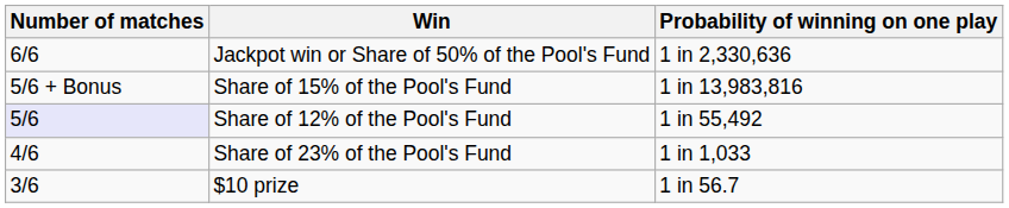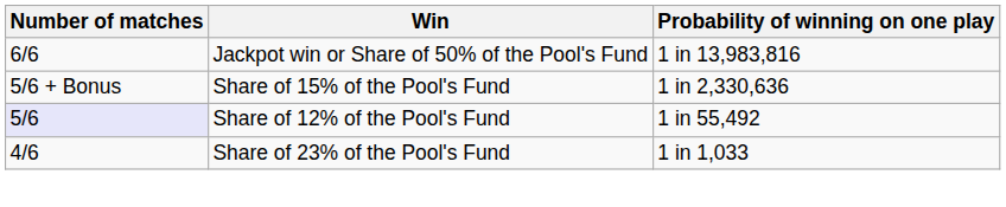Jackpot win or Share of 50% of the Pool's Fund | Probability of winning on one play: 1 in 2,330,636 -> 1 in 13,983,816
Share of 15% of the Pool's Fund | Probability of winning on one play: 1 in 13,983,816 -> 1 in 2,330,636
- row: 3/6 | $10 prize | 1 in 56.7
